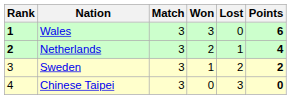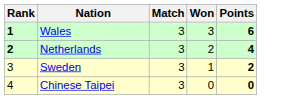- column: Lost | 0 | 1 | 2 | 3
